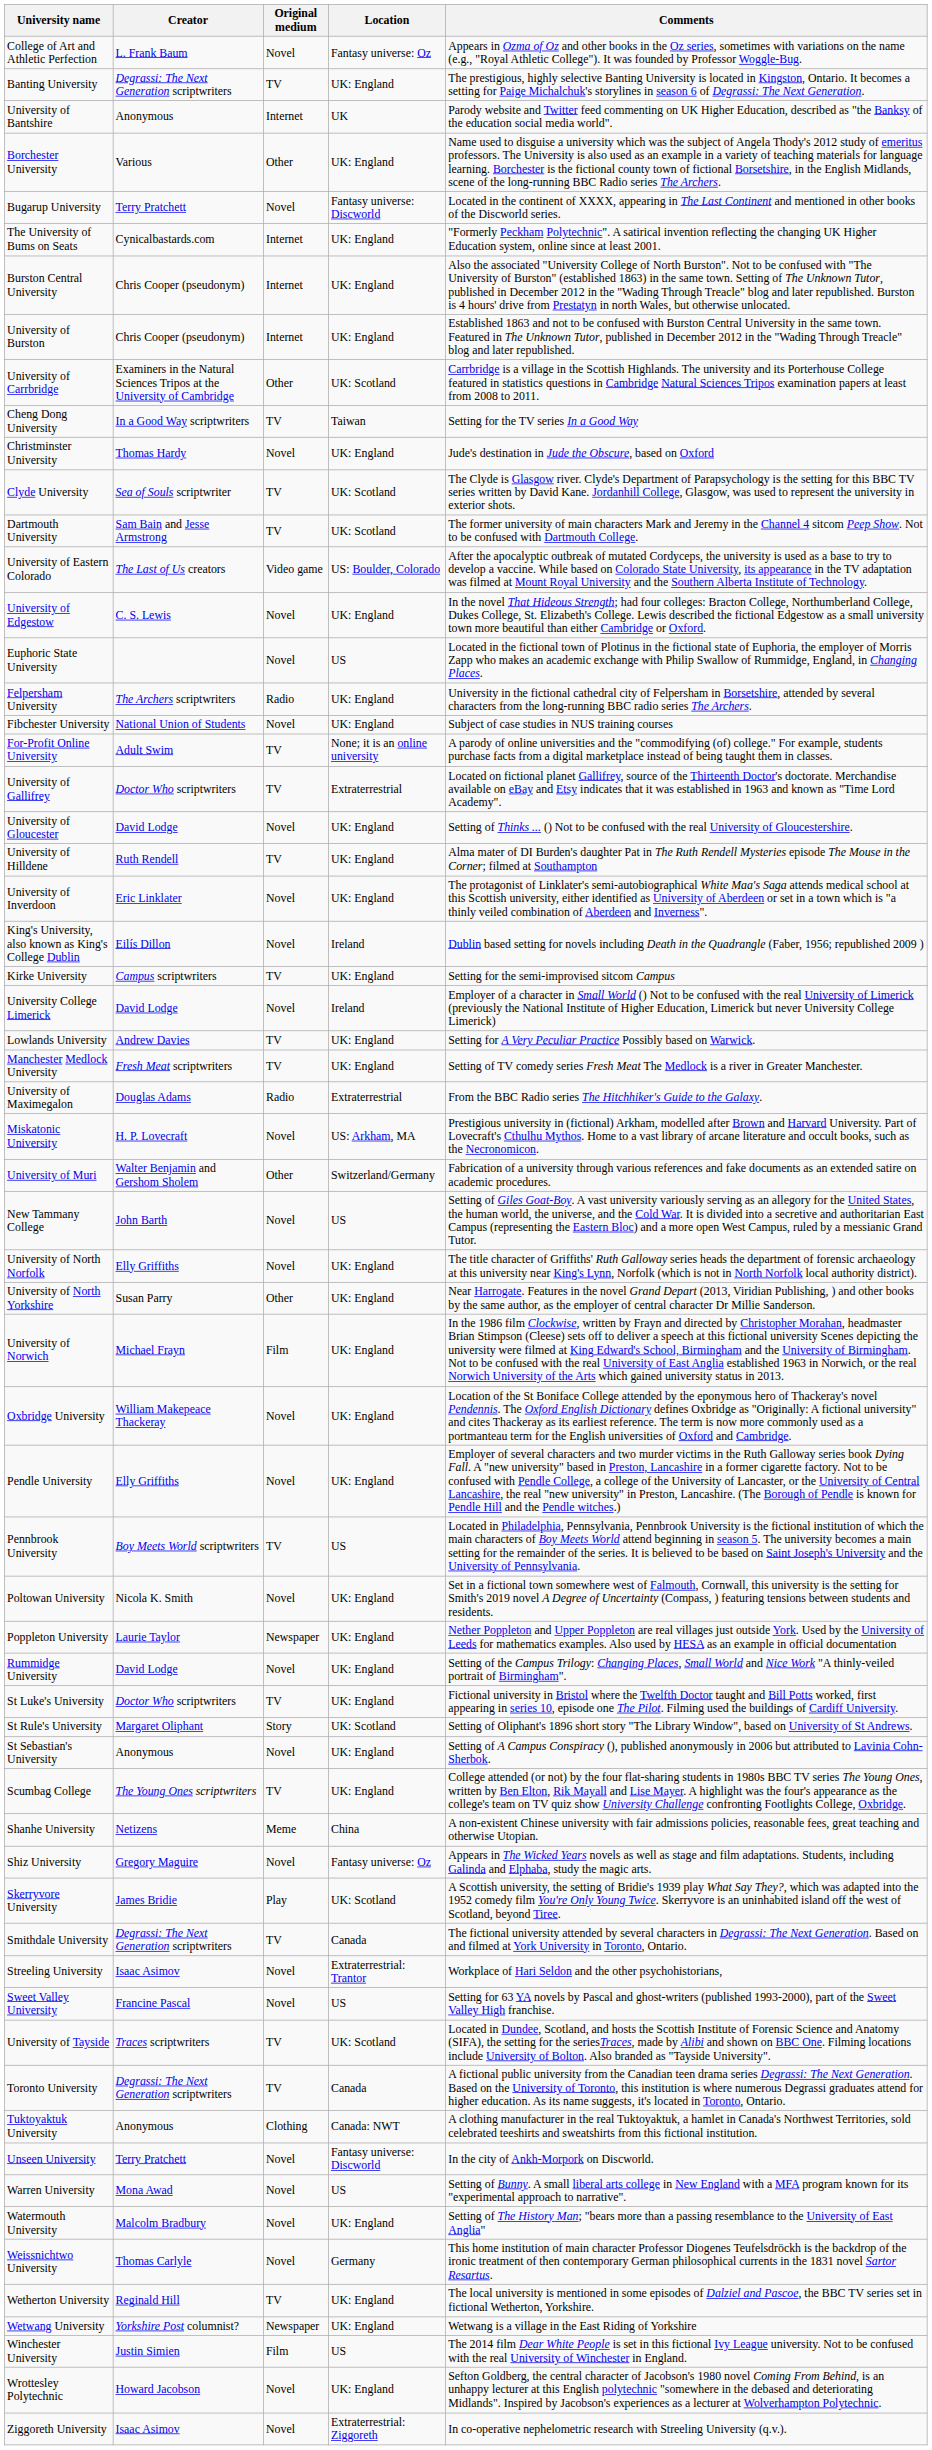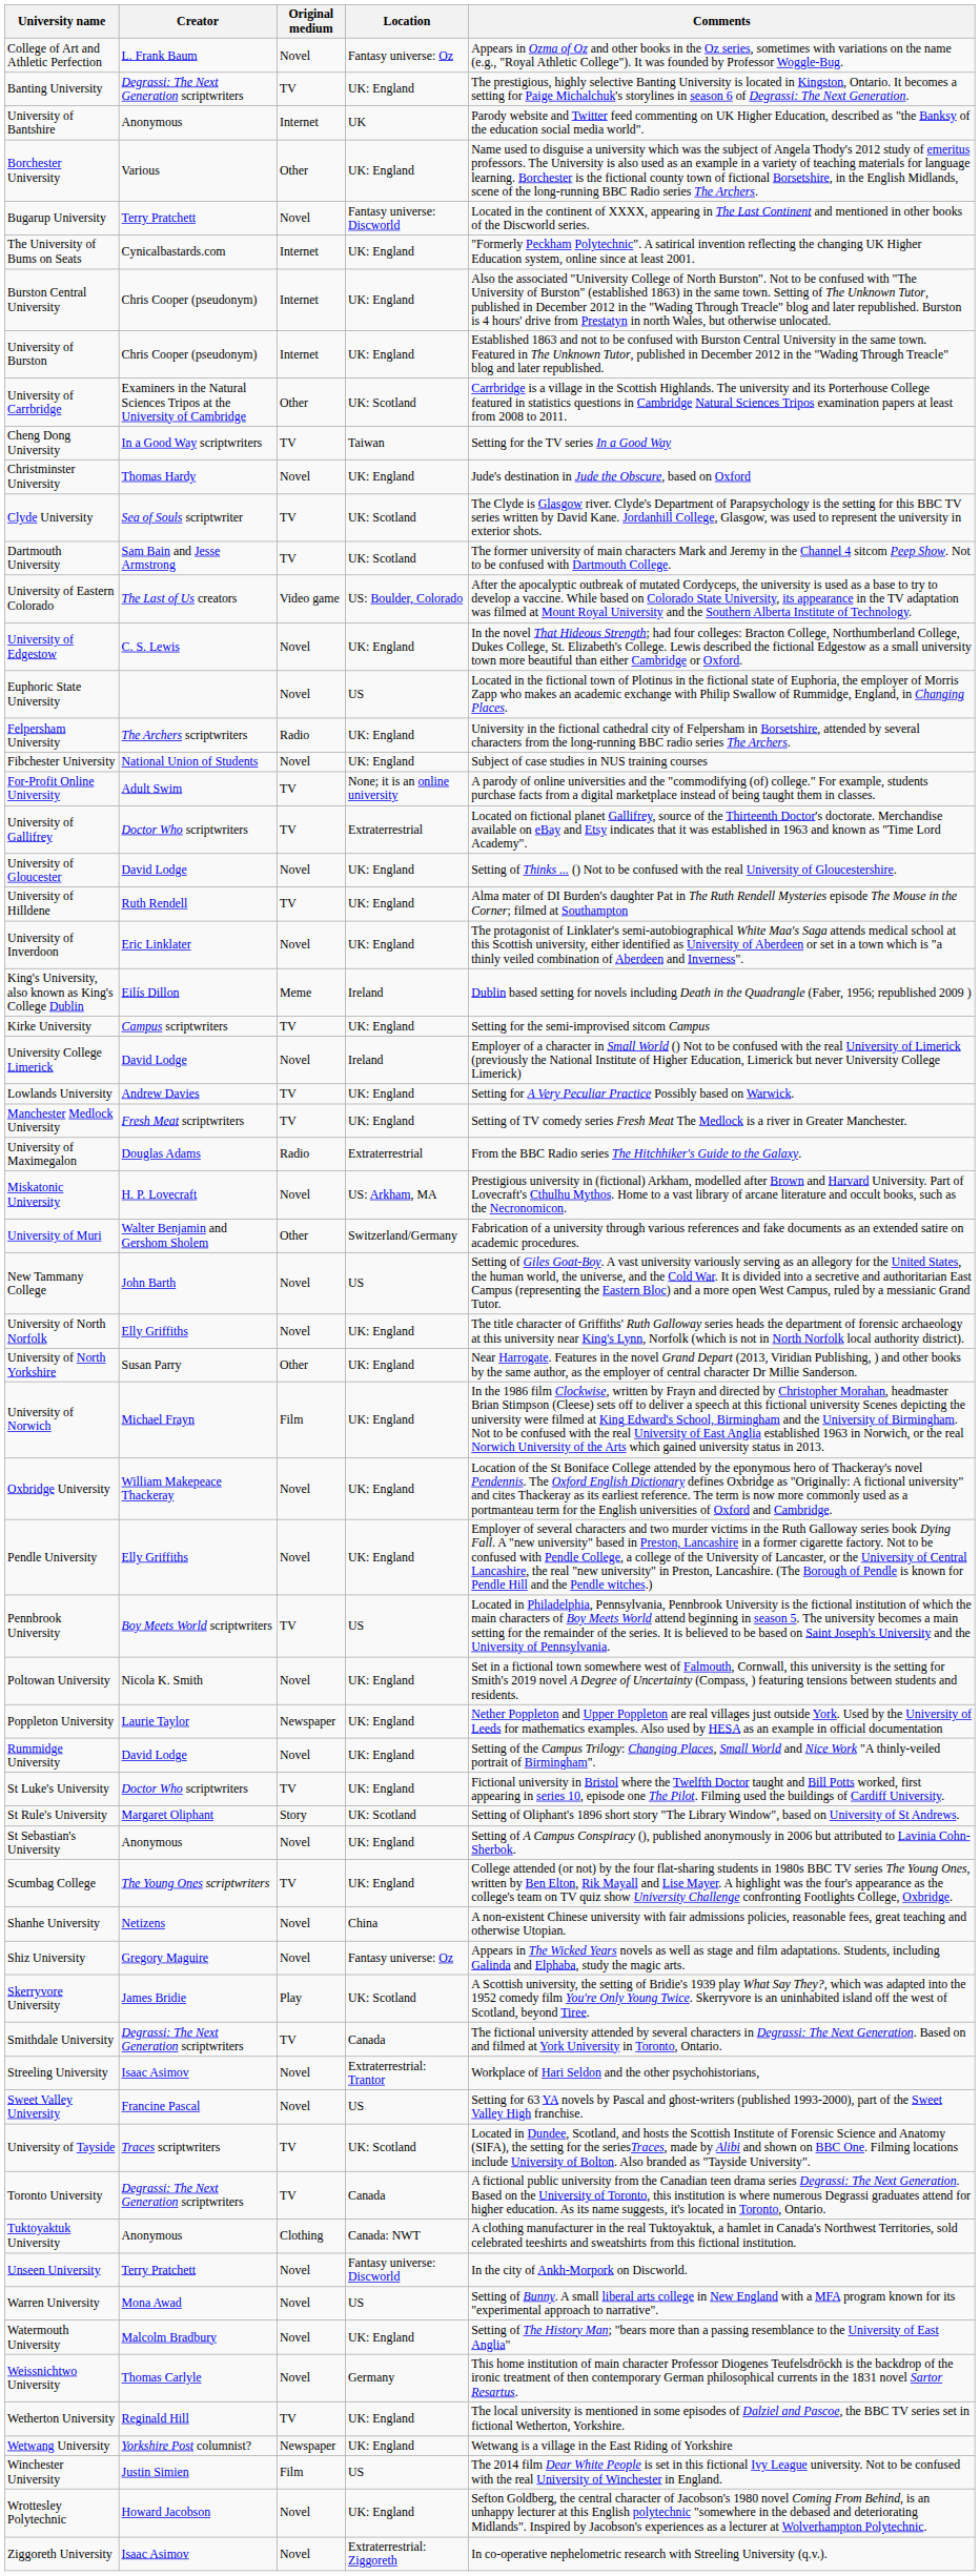King's University, also known as King's College Dublin | Original medium: Novel -> Meme
Shanhe University | Original medium: Meme -> Novel
